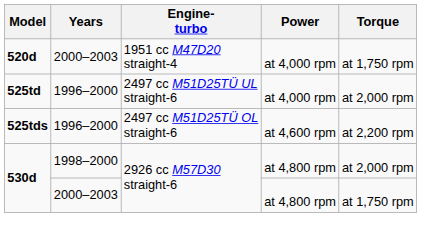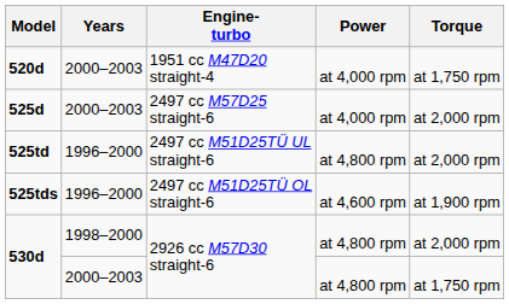+ row: 525d | 2000–2003 | 2497 cc M57D25 straight-6 | at 4,000 rpm | at 2,000 rpm
525td | Power: at 4,000 rpm -> at 4,800 rpm
525tds | Torque: at 2,200 rpm -> at 1,900 rpm
